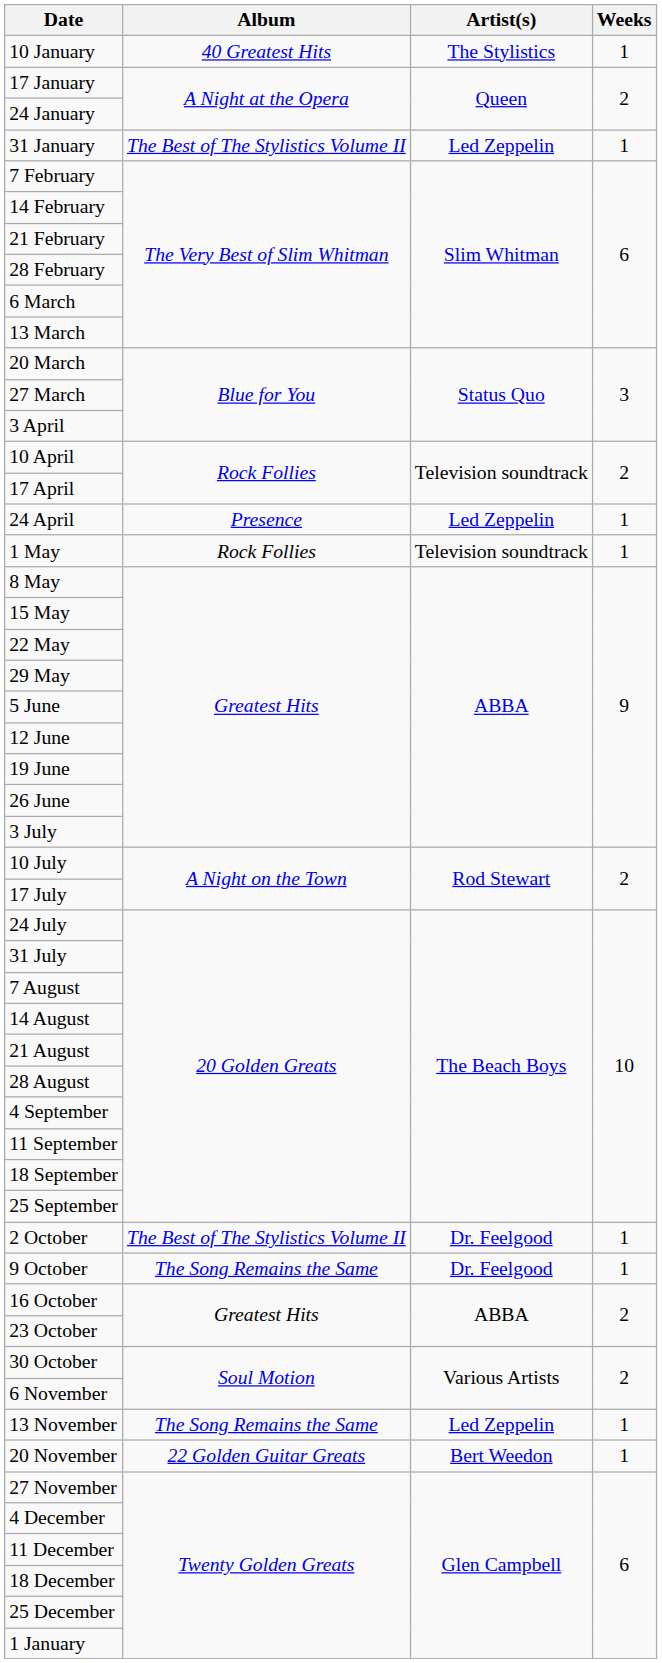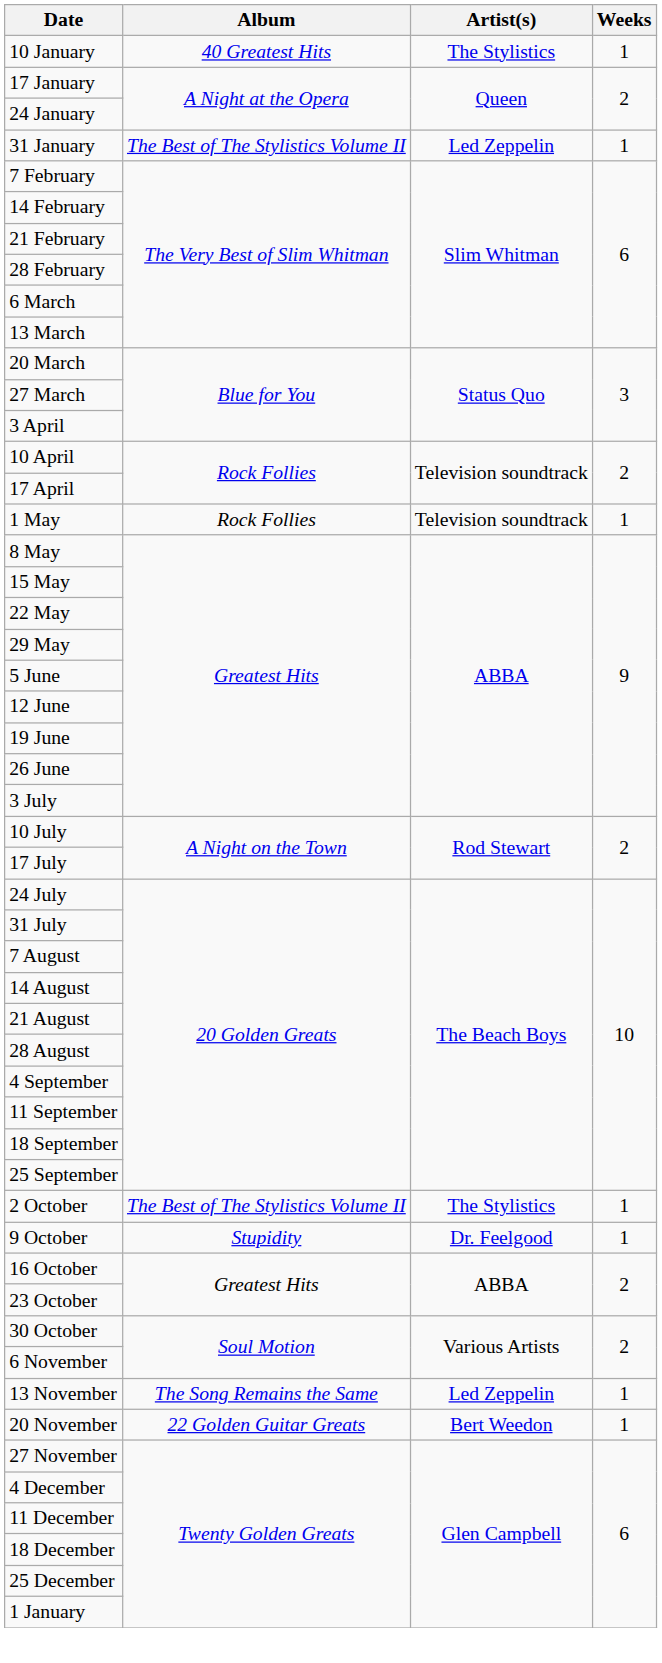- row: 24 April | Presence | Led Zeppelin | 1
2 October | Artist(s): Dr. Feelgood -> The Stylistics
9 October | Album: The Song Remains the Same -> Stupidity
